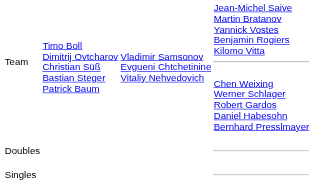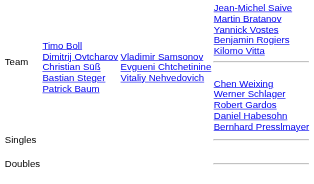rows swapped: Singles <-> Doubles
